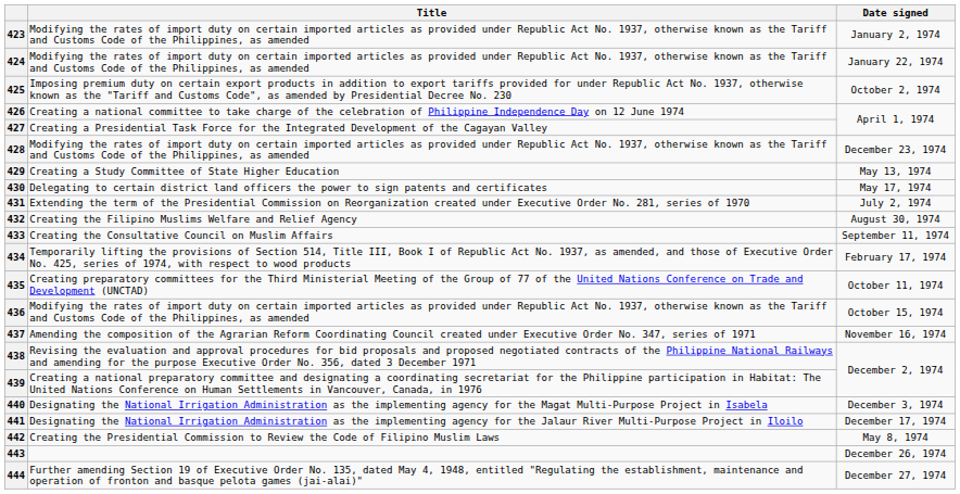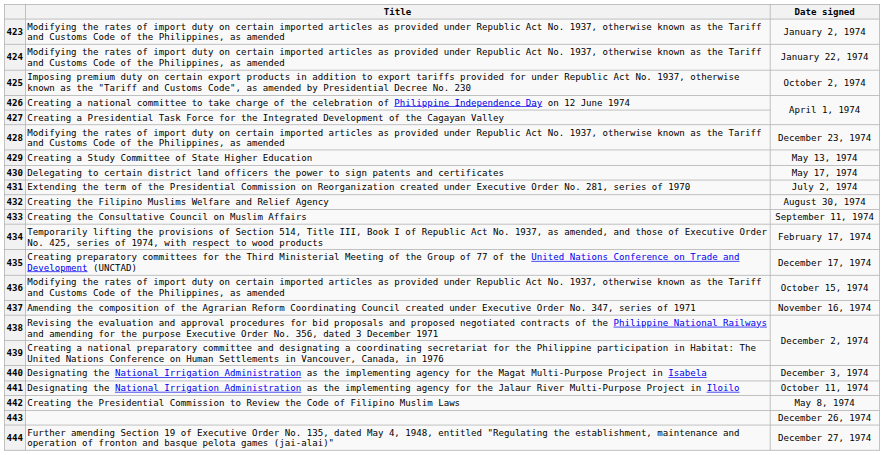435 | Date signed: October 11, 1974 -> December 17, 1974
441 | Date signed: December 17, 1974 -> October 11, 1974
